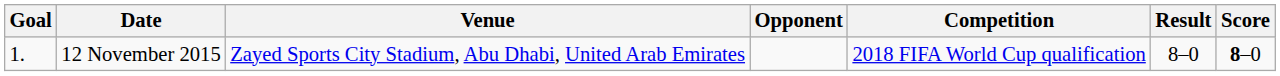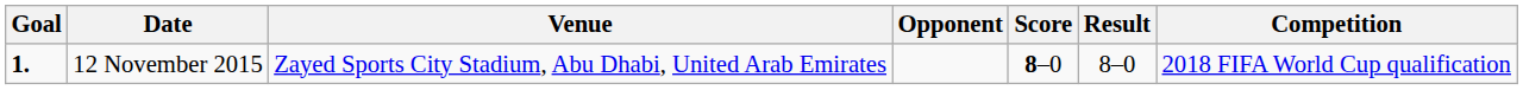columns swapped: Score <-> Competition
12 November 2015 | Goal: normal -> bold
